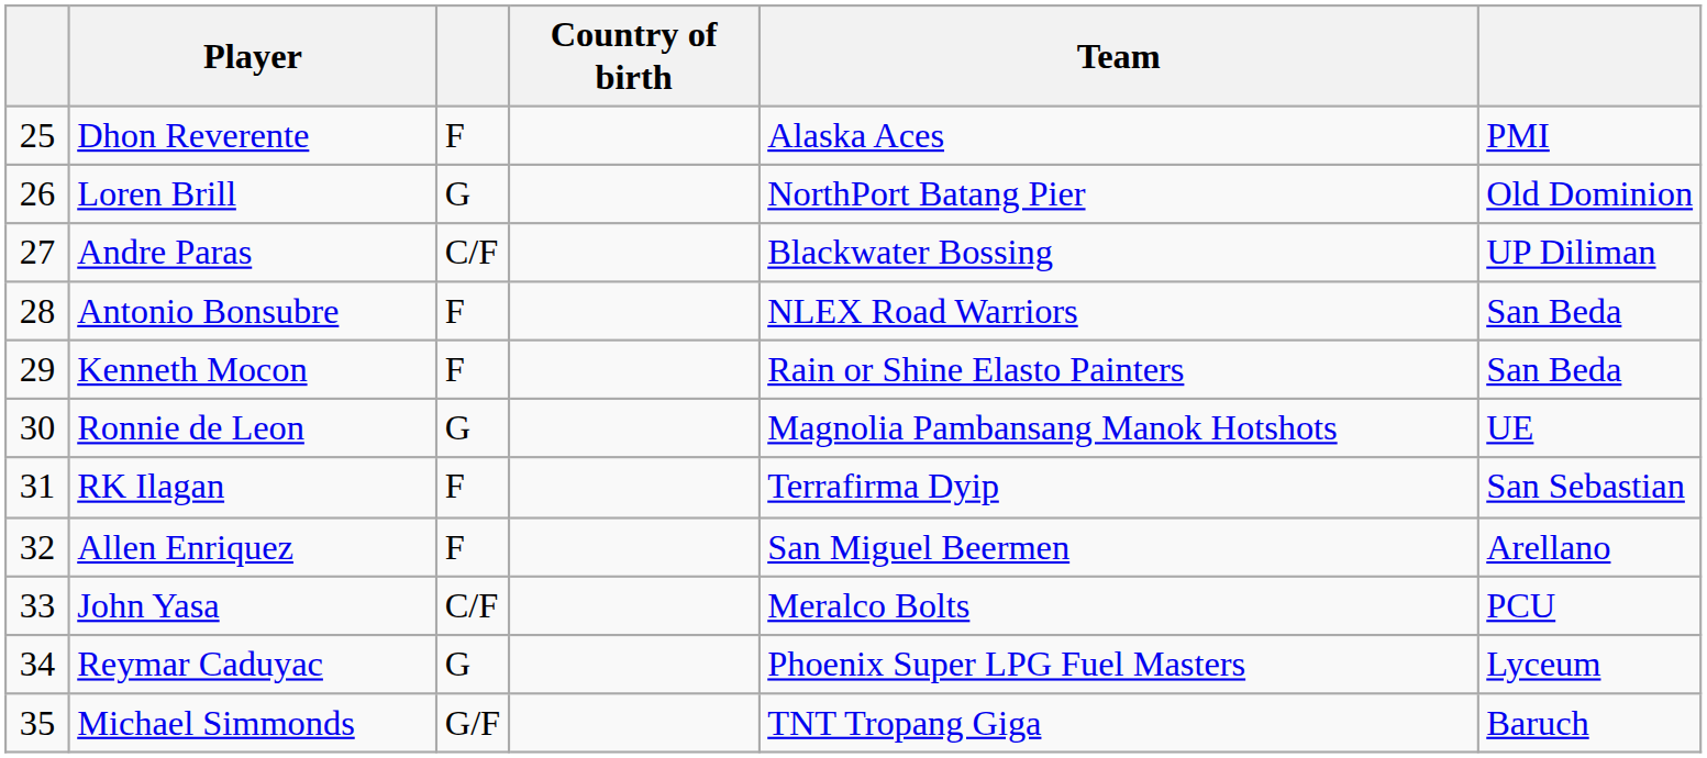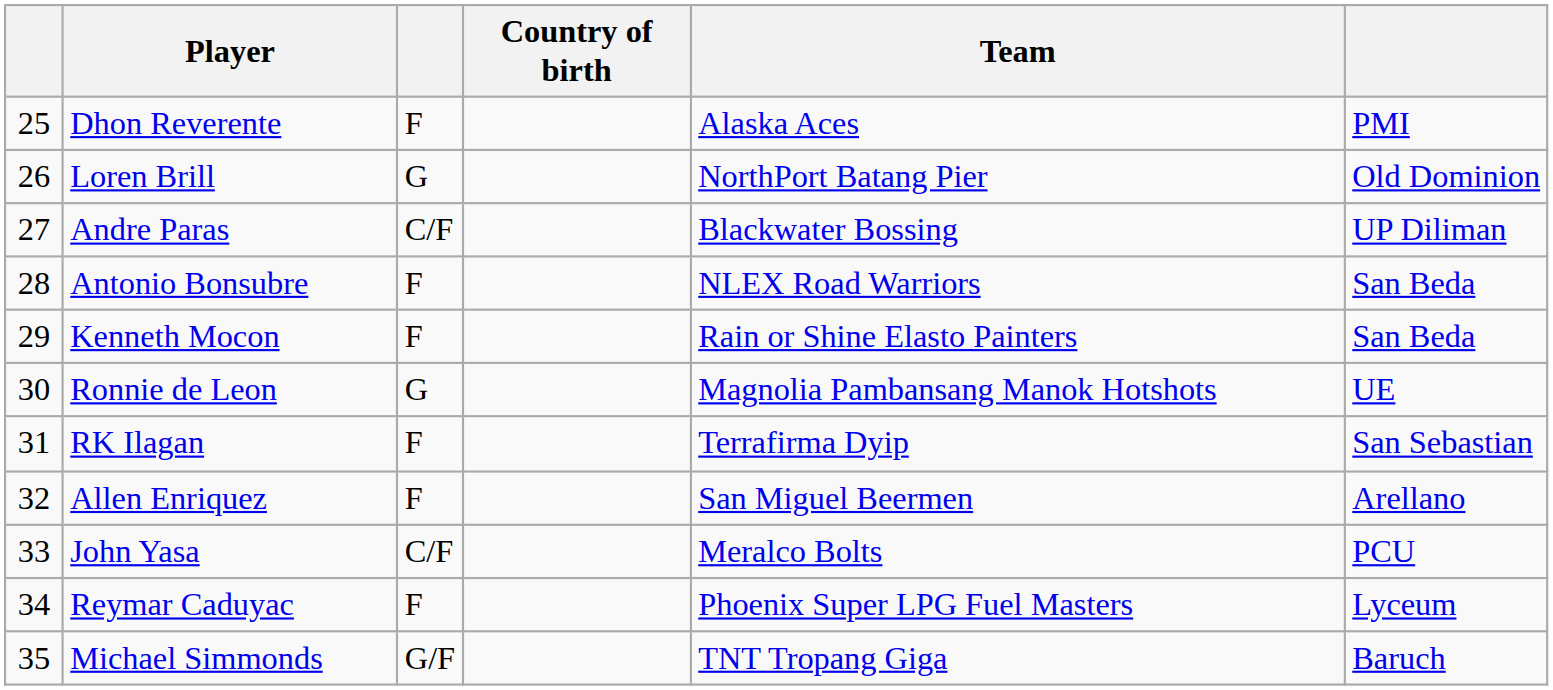Reymar Caduyac | column 3: G -> F
